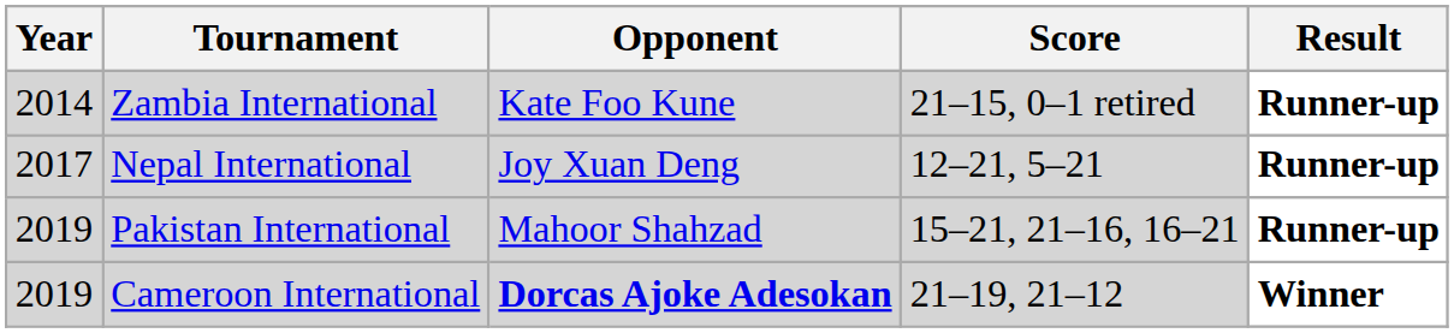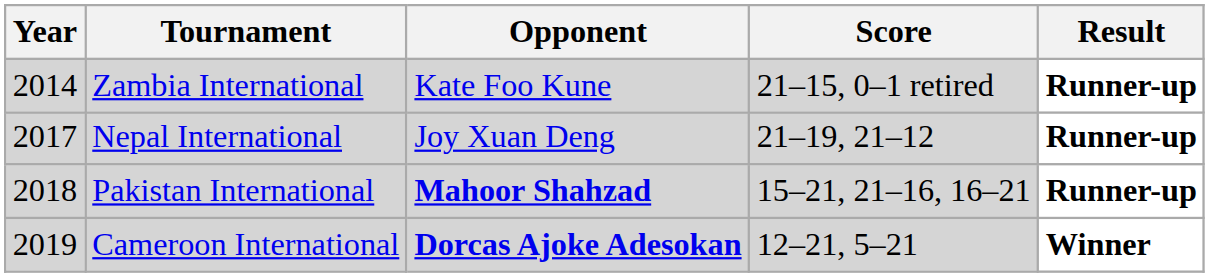Nepal International | Score: 12–21, 5–21 -> 21–19, 21–12
Pakistan International | Year: 2019 -> 2018
Pakistan International | Opponent: normal -> bold
Cameroon International | Score: 21–19, 21–12 -> 12–21, 5–21
